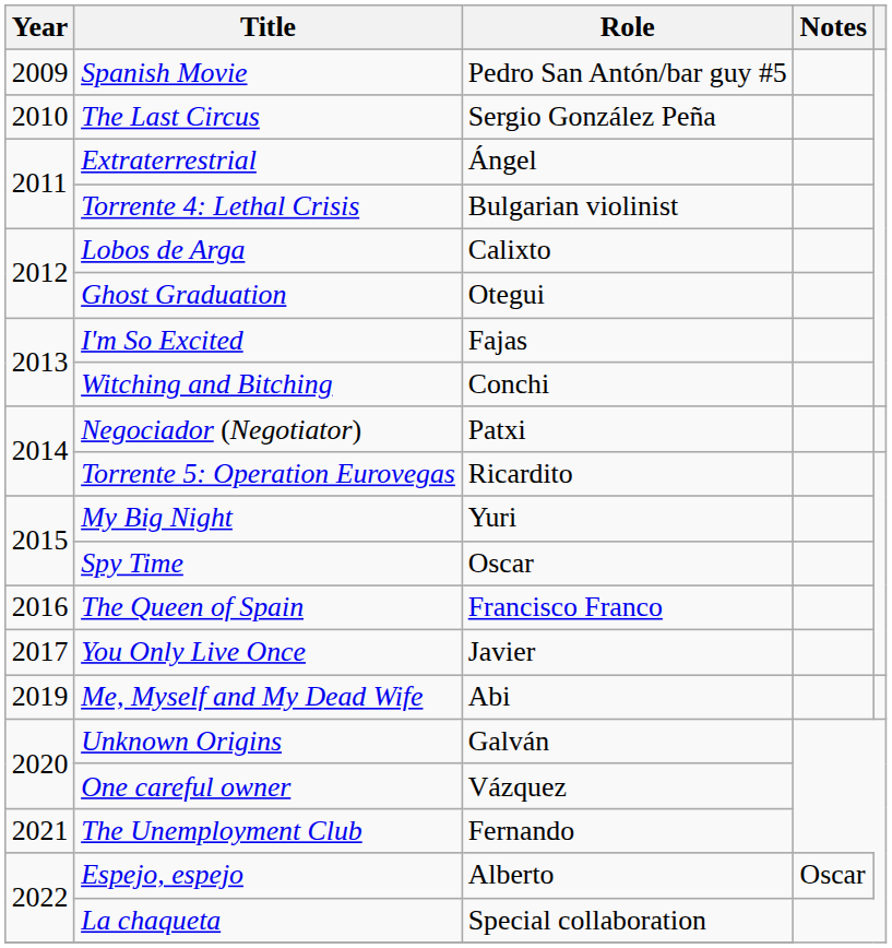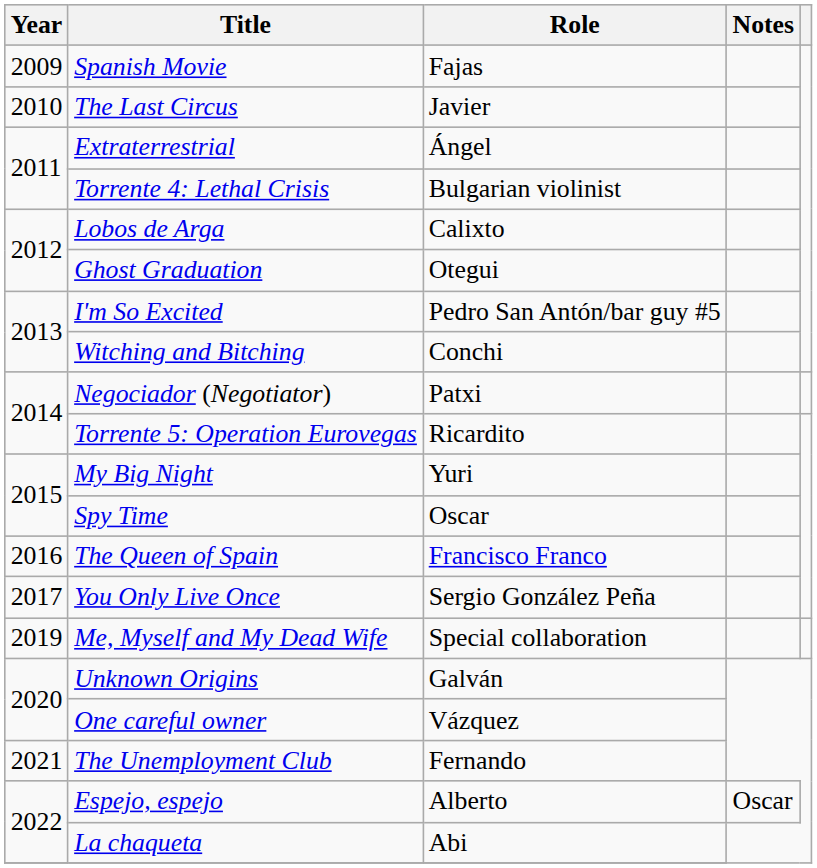Spanish Movie | Role: Pedro San Antón/bar guy #5 -> Fajas
The Last Circus | Role: Sergio González Peña -> Javier
I'm So Excited | Role: Fajas -> Pedro San Antón/bar guy #5
You Only Live Once | Role: Javier -> Sergio González Peña
Me, Myself and My Dead Wife | Role: Abi -> Special collaboration
La chaqueta | Role: Special collaboration -> Abi
